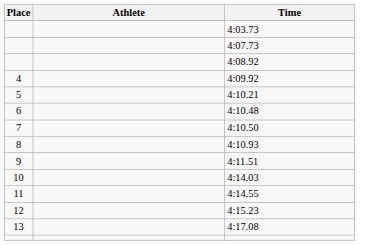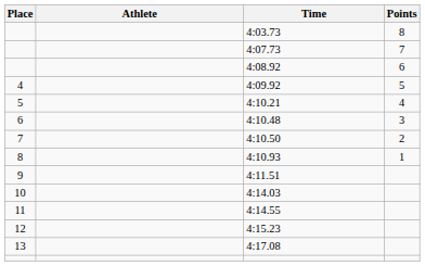+ column: Points | 8 | 7 | 6 | 5 | 4 | 3 | 2 | 1
